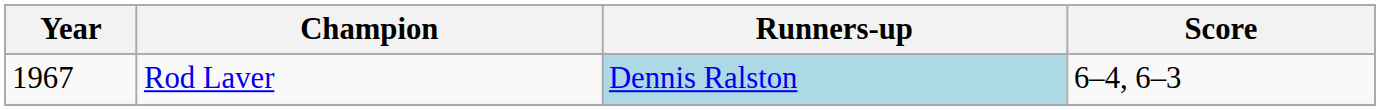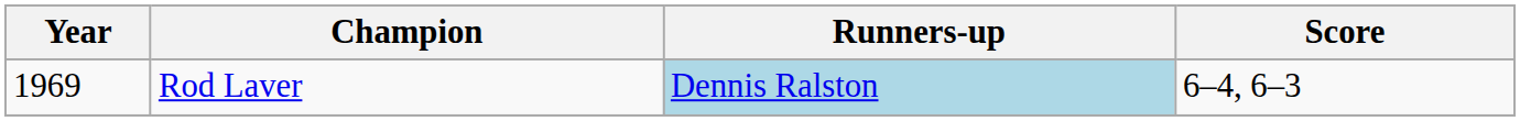Rod Laver | Year: 1967 -> 1969
